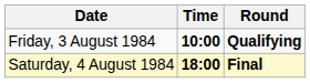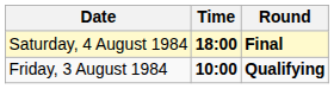rows swapped: Friday, 3 August 1984 <-> Saturday, 4 August 1984
